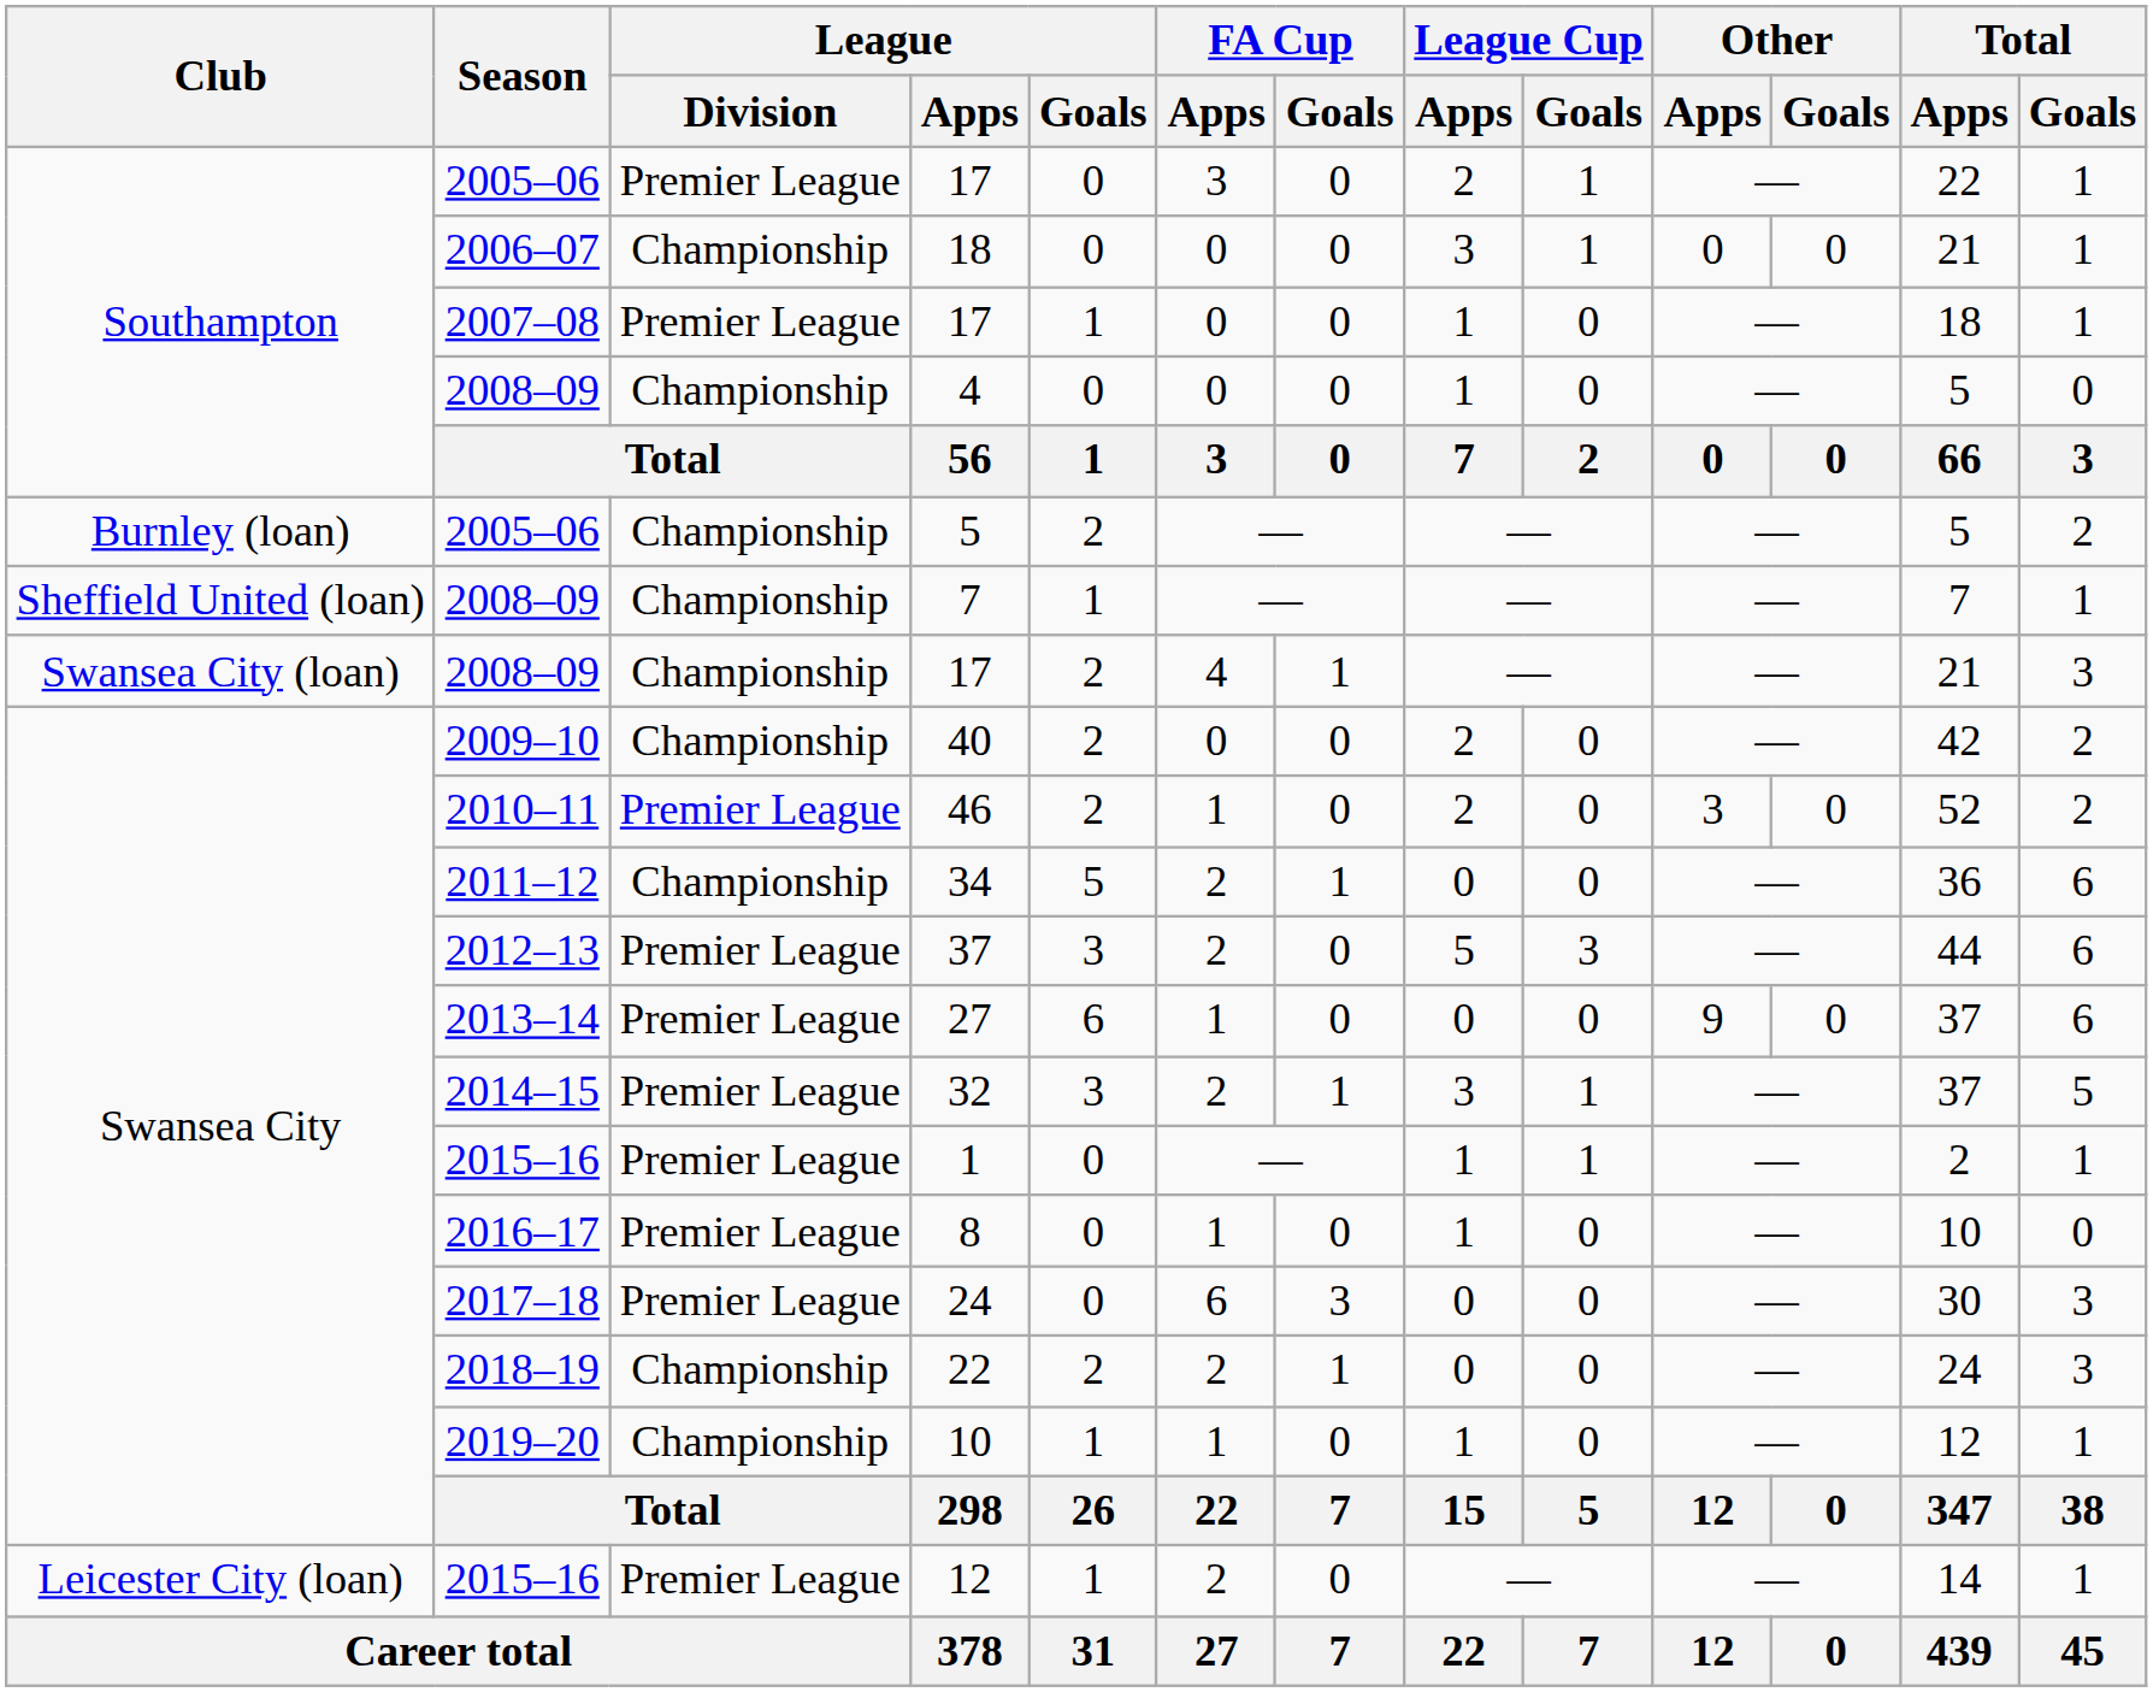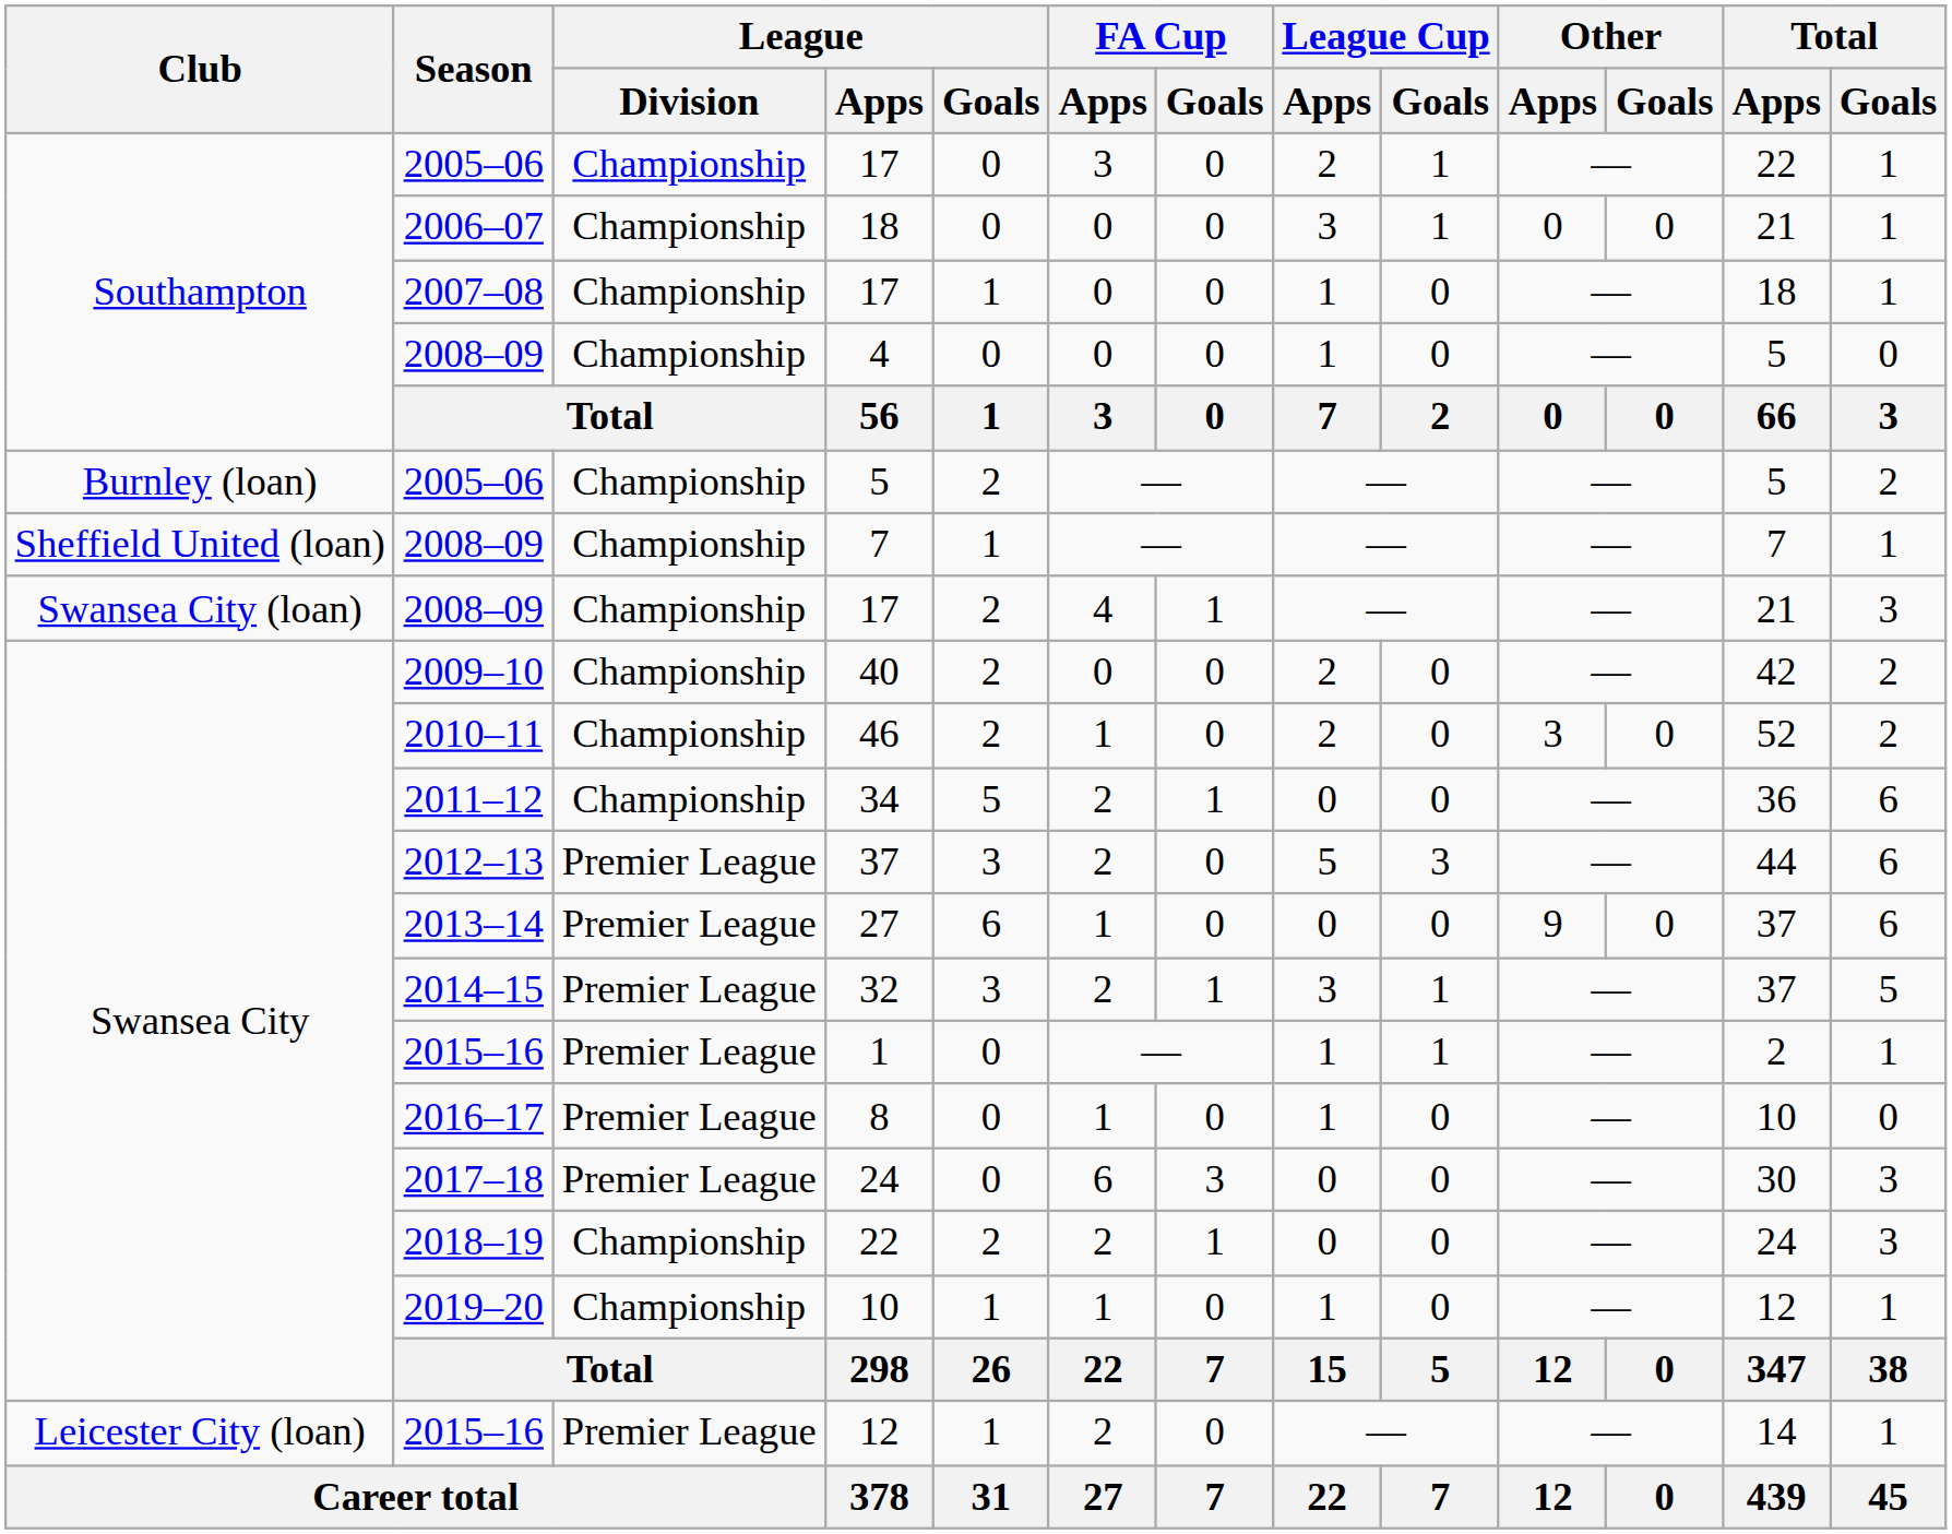2005–06 / 17 | League / Division: Premier League -> Championship
2007–08 / 17 | League / Division: Premier League -> Championship
46 | League / Division: Premier League -> Championship
